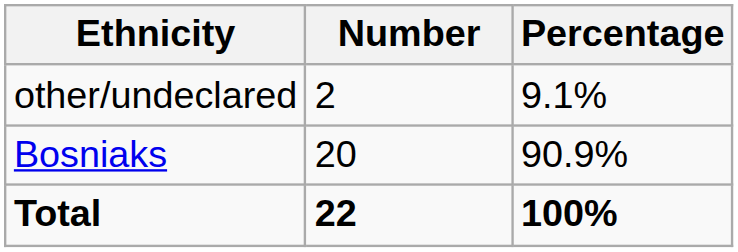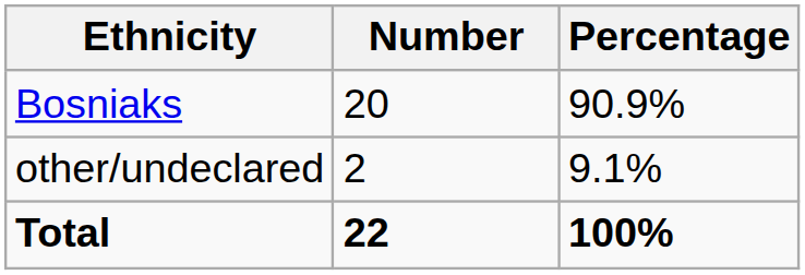rows swapped: Bosniaks <-> other/undeclared
